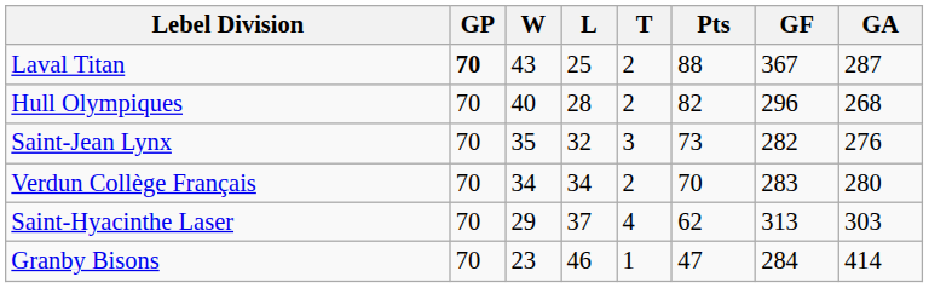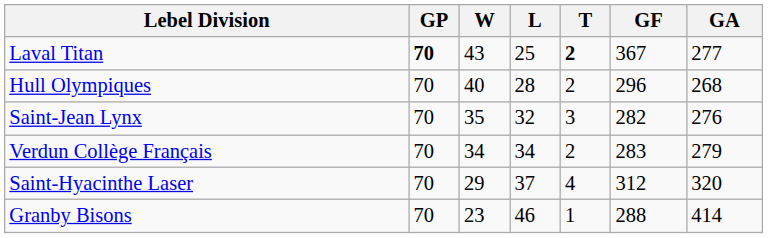- column: Pts | 88 | 82 | 73 | 70 | 62 | 47
Laval Titan | T: normal -> bold
Laval Titan | GA: 287 -> 277
Verdun Collège Français | GA: 280 -> 279
Saint-Hyacinthe Laser | GF: 313 -> 312
Saint-Hyacinthe Laser | GA: 303 -> 320
Granby Bisons | GF: 284 -> 288
